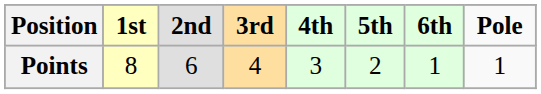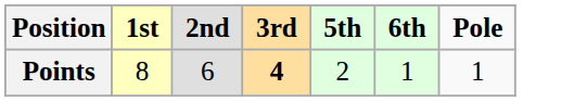- column: 4th | 3
Points | 3rd: normal -> bold
